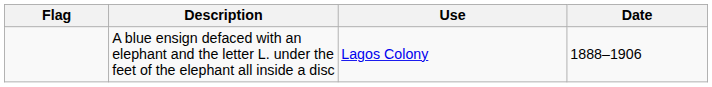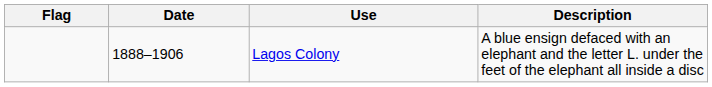columns swapped: Date <-> Description
